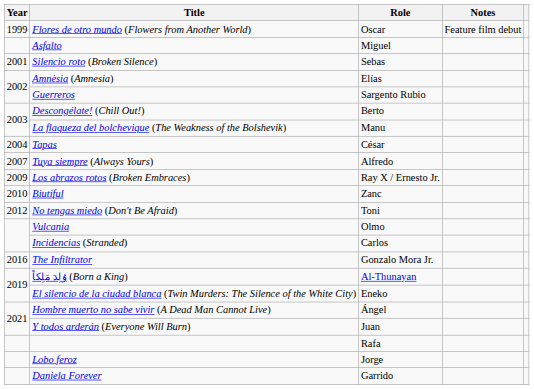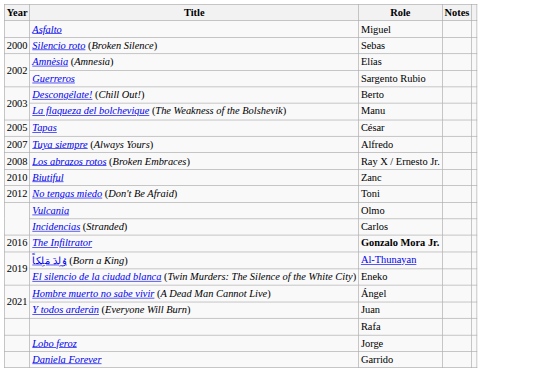- row: 1999 | Flores de otro mundo (Flowers from Another World) | Oscar | Feature film debut
Silencio roto (Broken Silence) | Year: 2001 -> 2000
Tapas | Year: 2004 -> 2005
Los abrazos rotos (Broken Embraces) | Year: 2009 -> 2008
The Infiltrator | Role: normal -> bold
